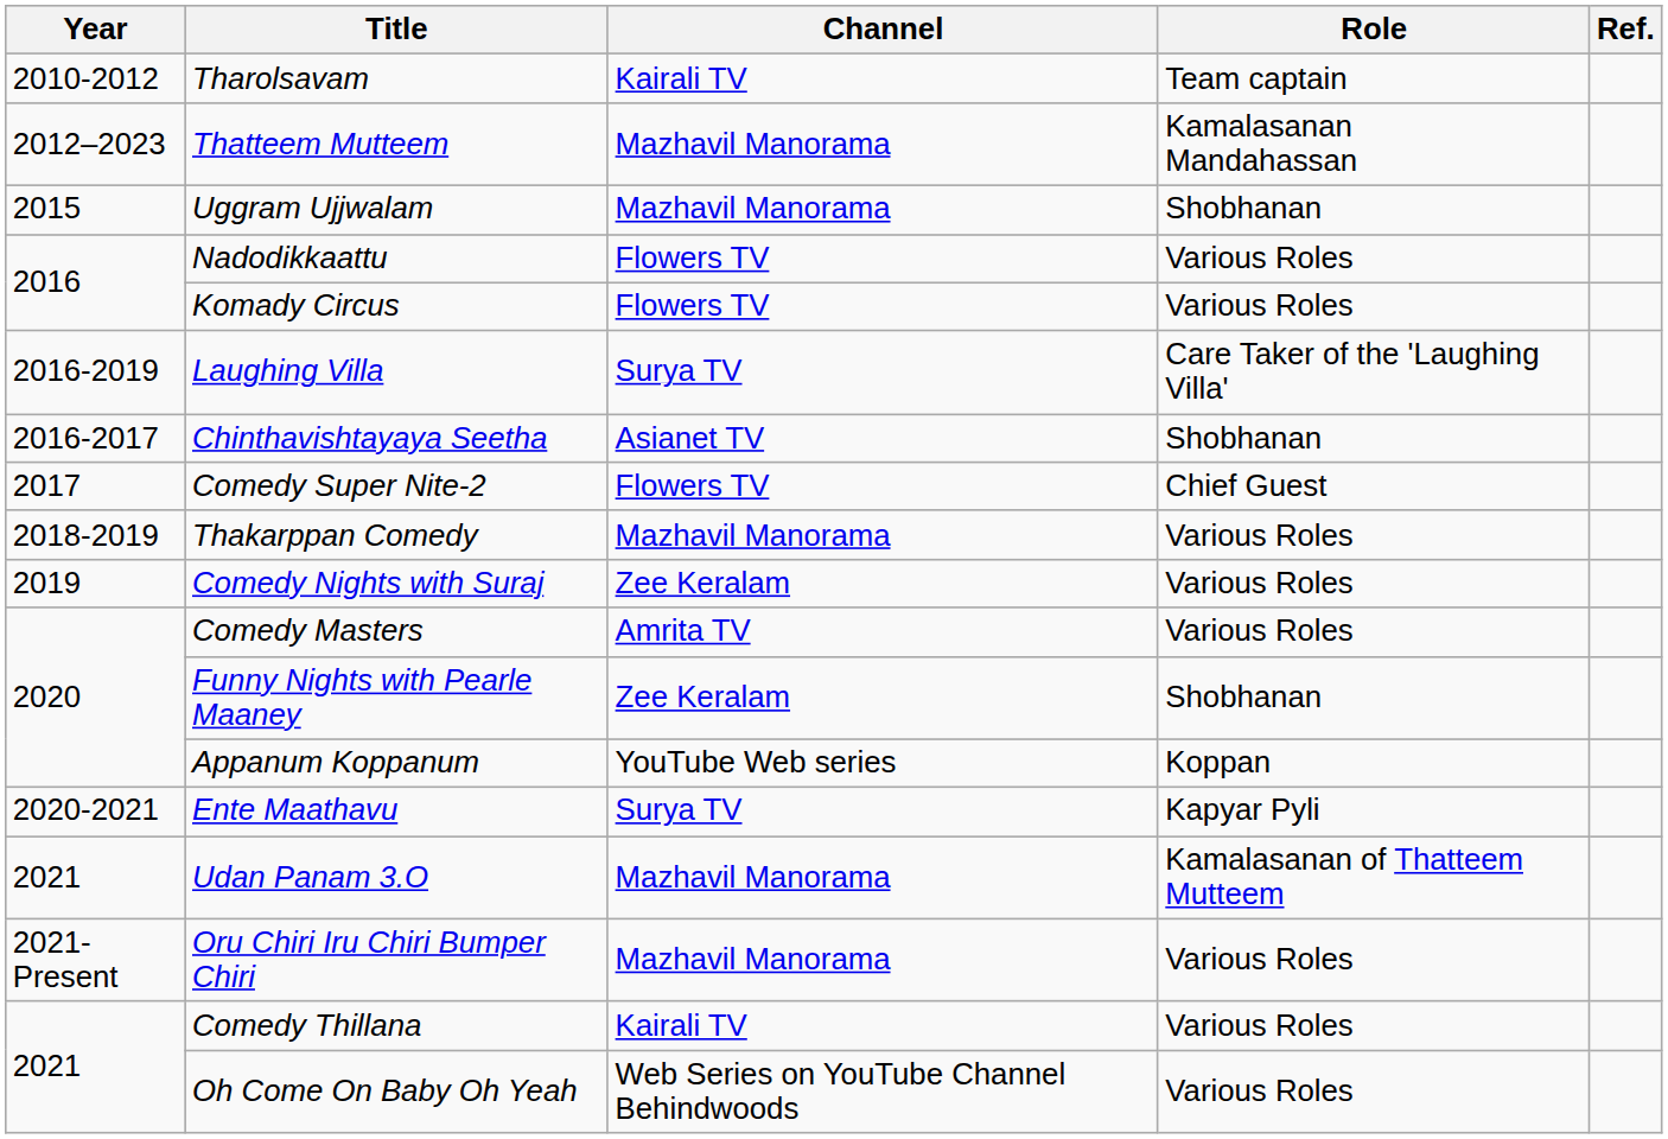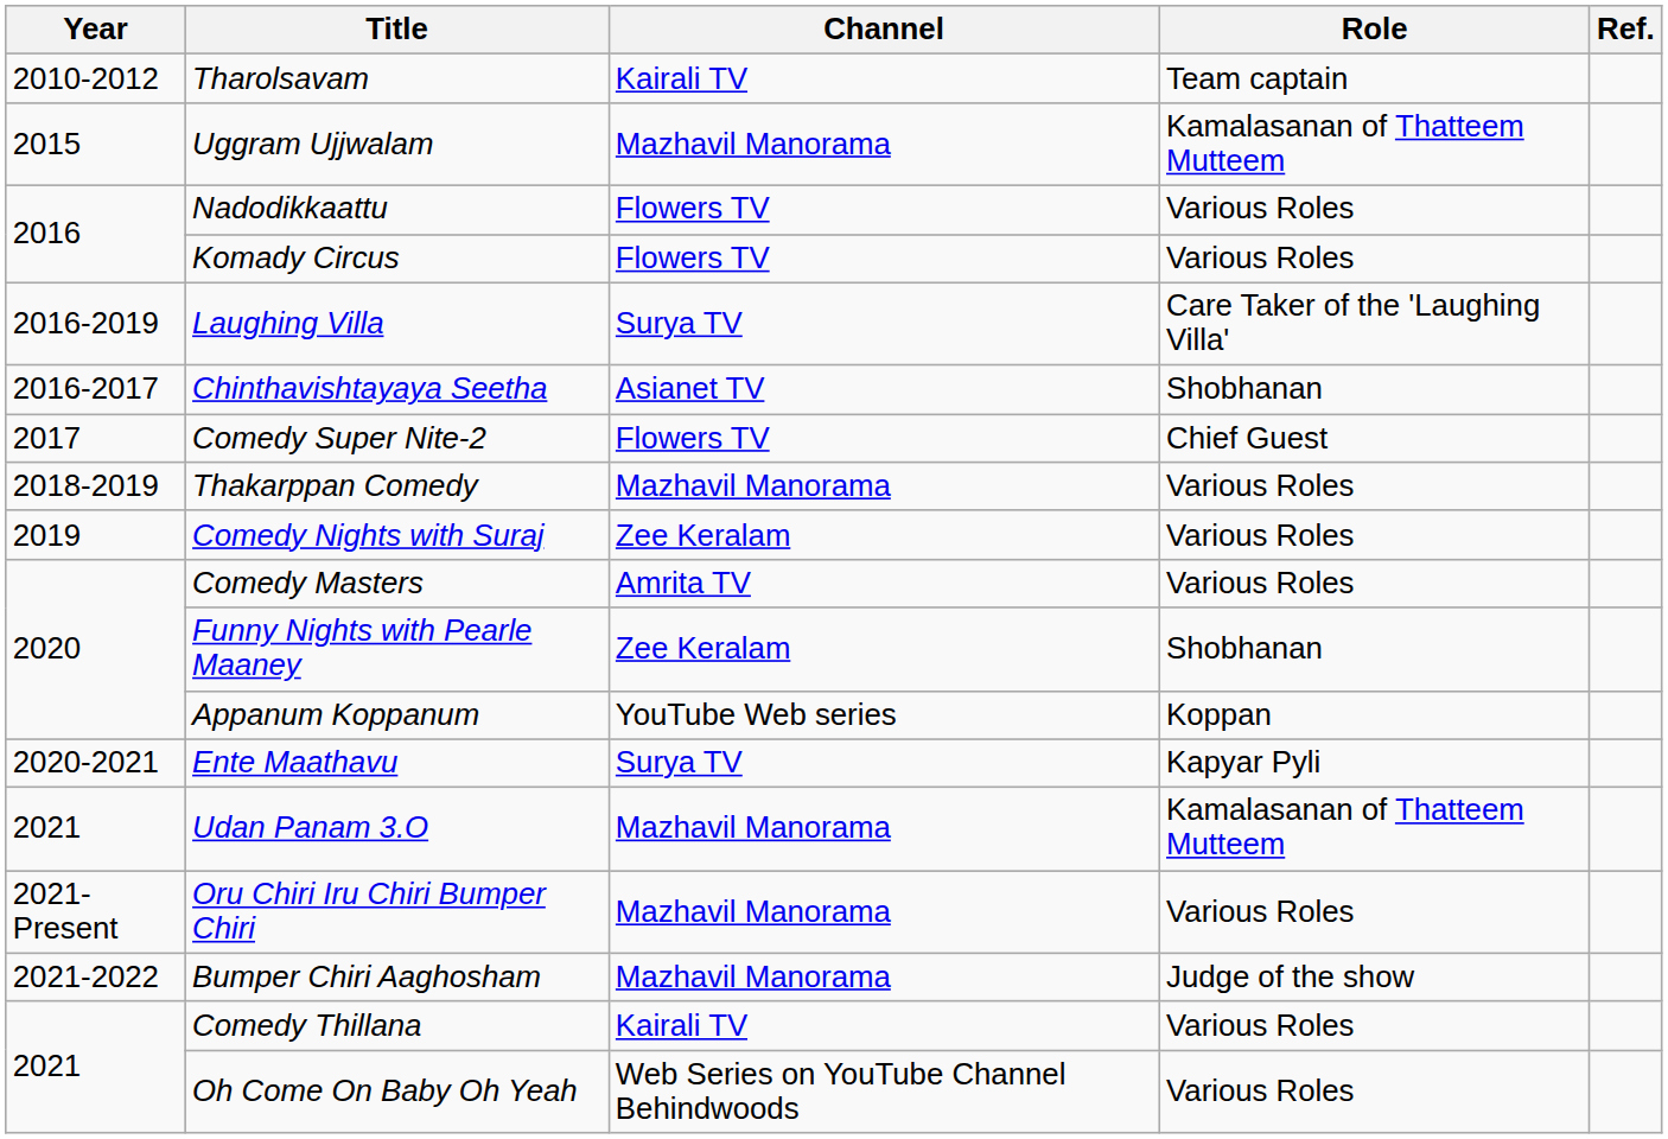- row: 2012–2023 | Thatteem Mutteem | Mazhavil Manorama | Kamalasanan Mandahassan
Uggram Ujjwalam | Role: Shobhanan -> Kamalasanan of Thatteem Mutteem
+ row: 2021-2022 | Bumper Chiri Aaghosham | Mazhavil Manorama | Judge of the show
